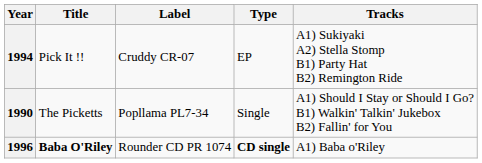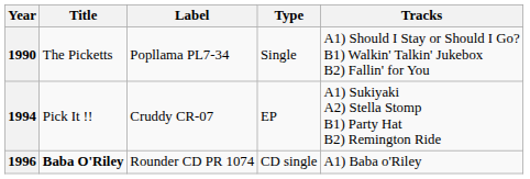rows swapped: 1990 <-> 1994
1996 | Type: bold -> normal
